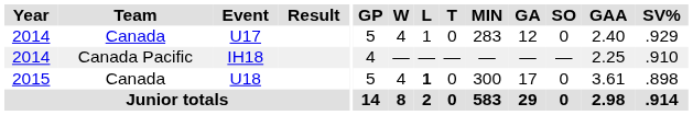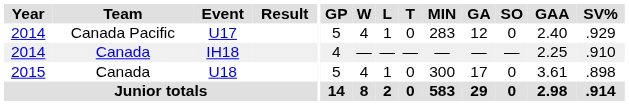U17 | Team: Canada -> Canada Pacific
IH18 | Team: Canada Pacific -> Canada
U18 | L: bold -> normal
